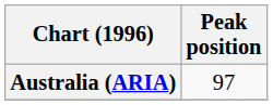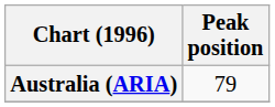Australia (ARIA) | Peak position: 97 -> 79
